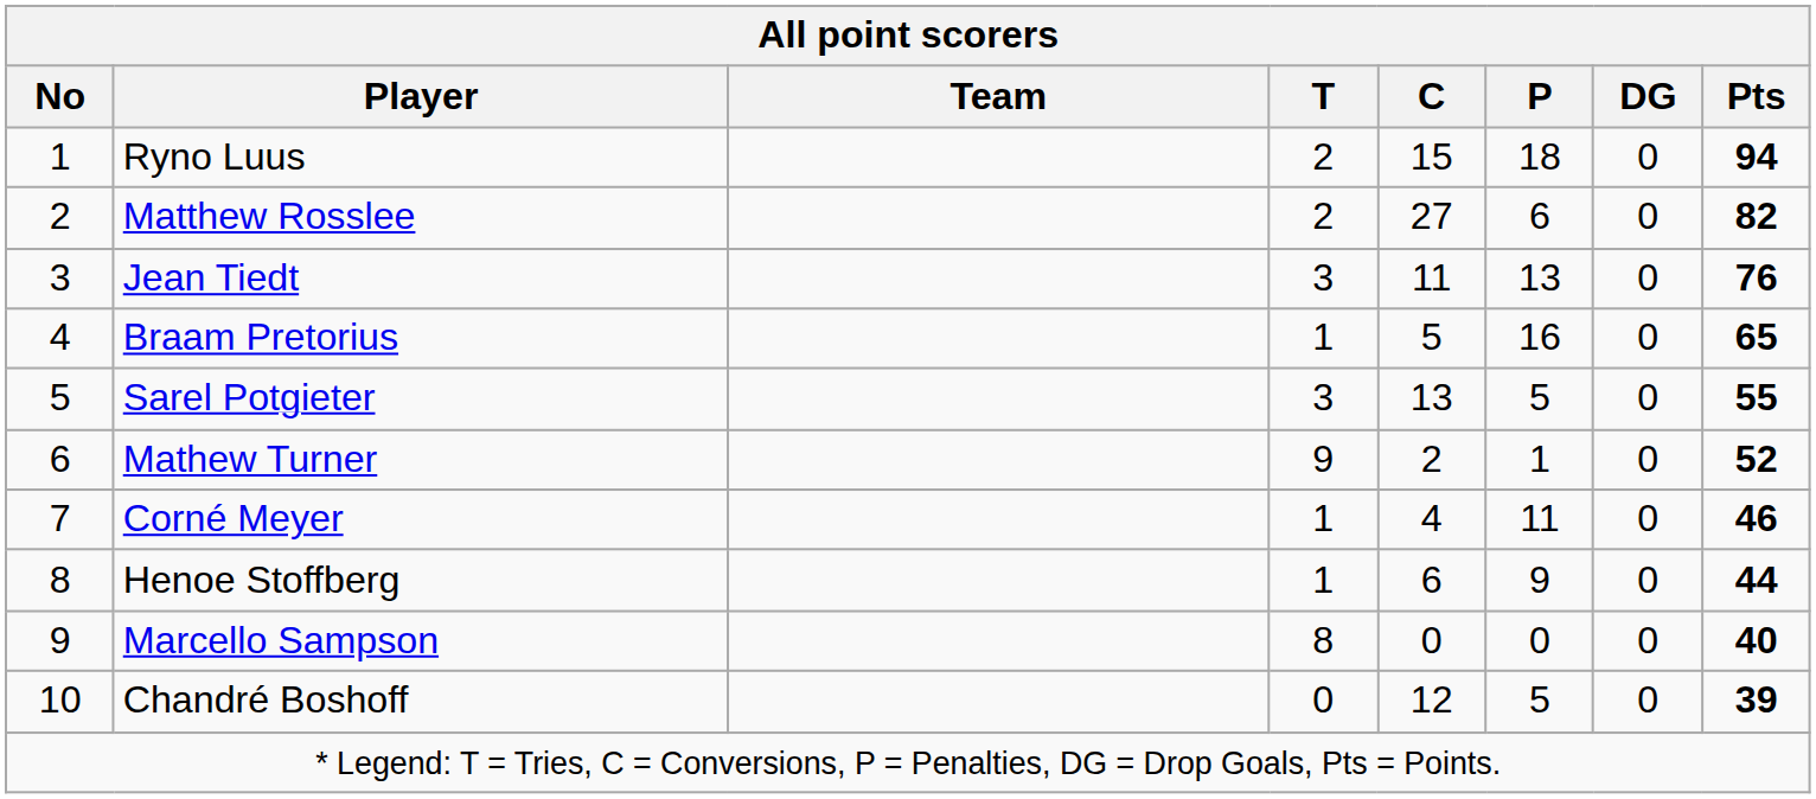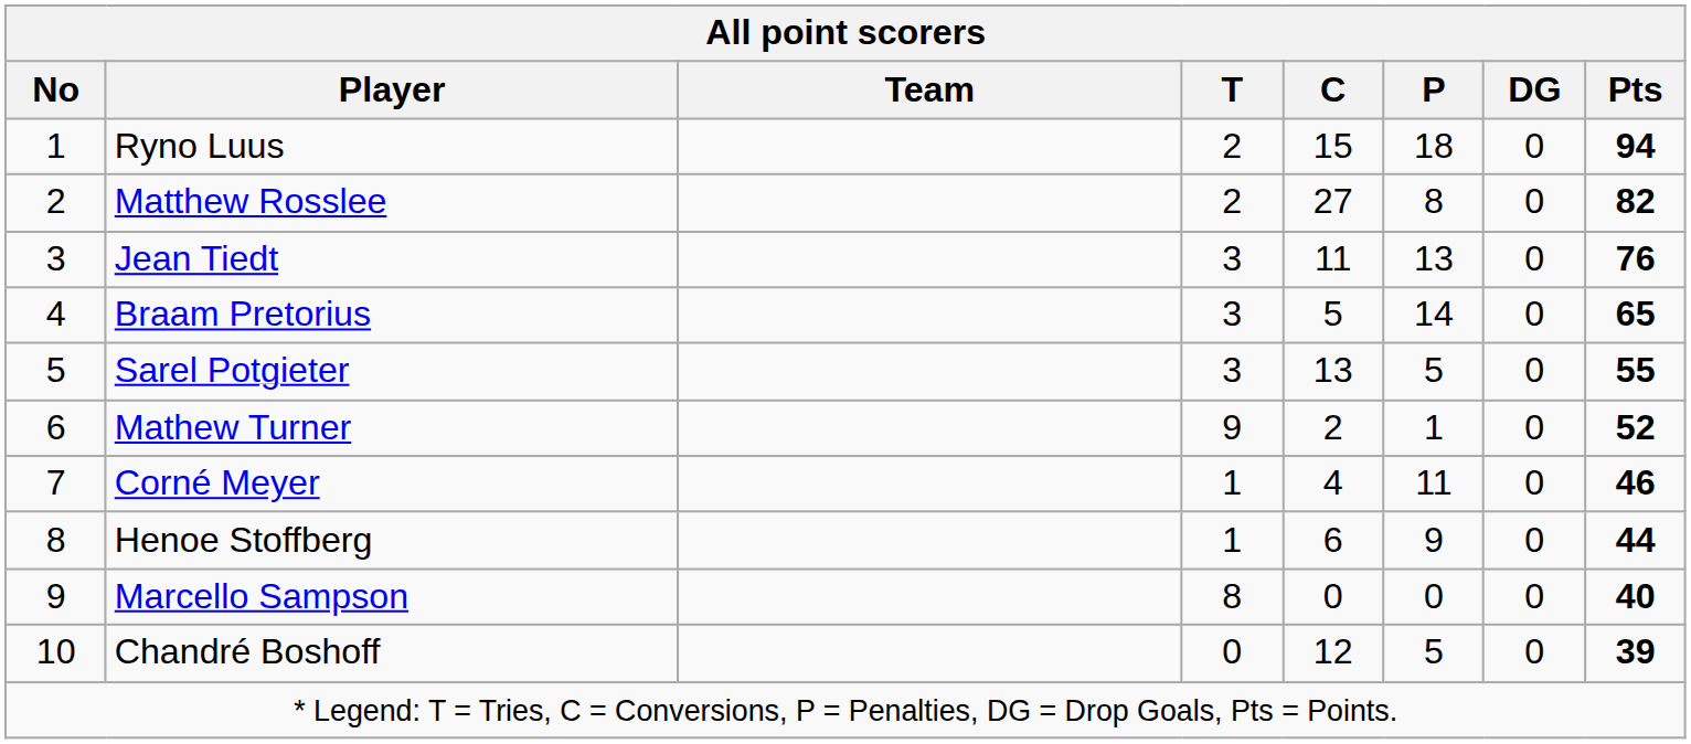Matthew Rosslee | P: 6 -> 8
Braam Pretorius | T: 1 -> 3
Braam Pretorius | P: 16 -> 14
